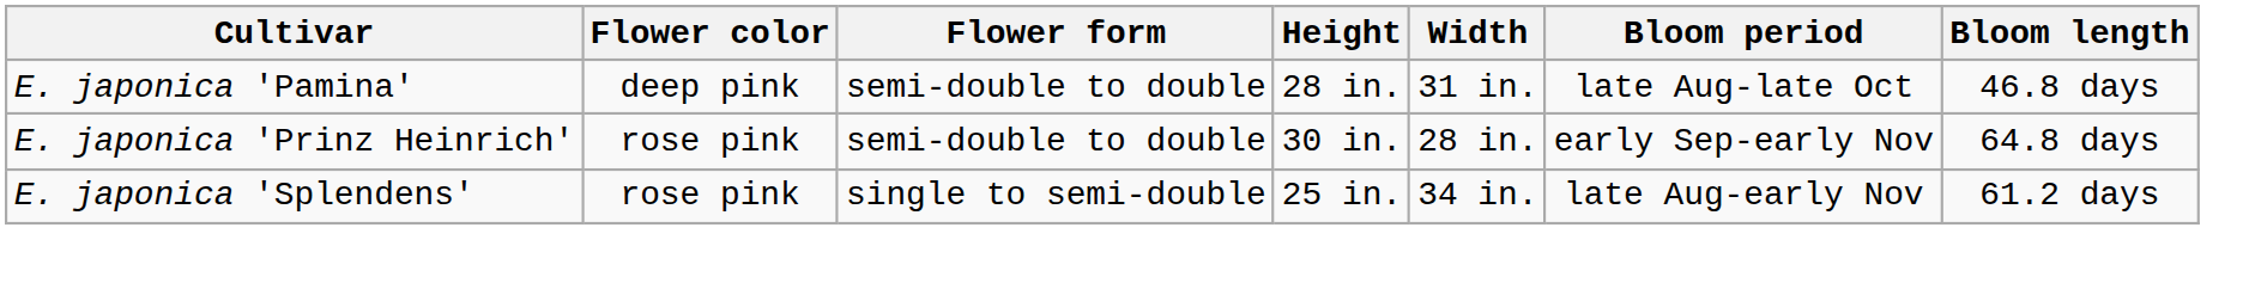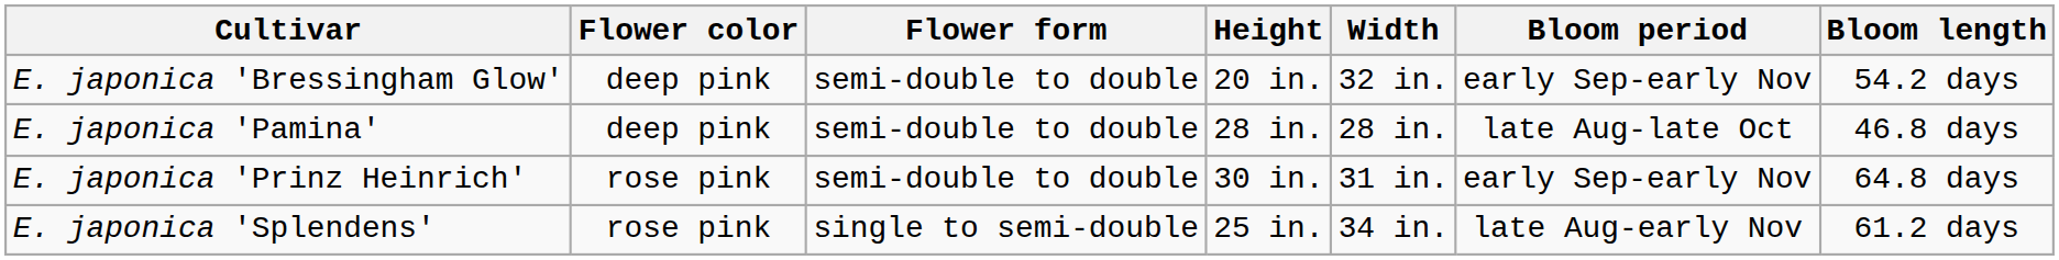+ row: E. japonica 'Bressingham Glow' | deep pink | semi-double to double | 20 in. | 32 in. | early Sep-early Nov | 54.2 days
E. japonica 'Pamina' | Width: 31 in. -> 28 in.
E. japonica 'Prinz Heinrich' | Width: 28 in. -> 31 in.
